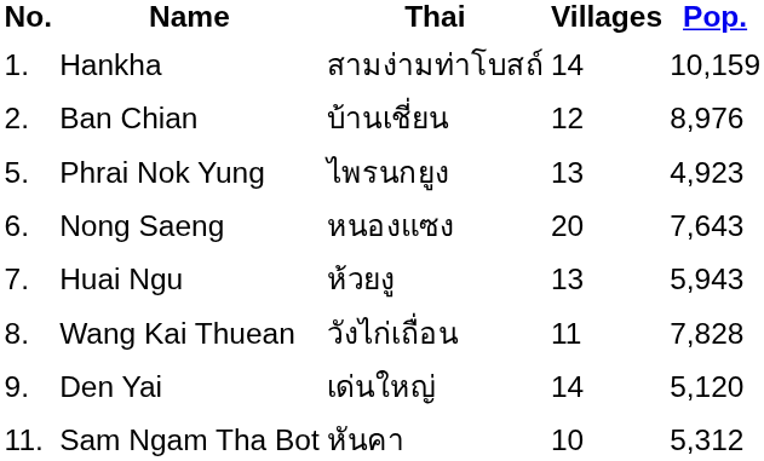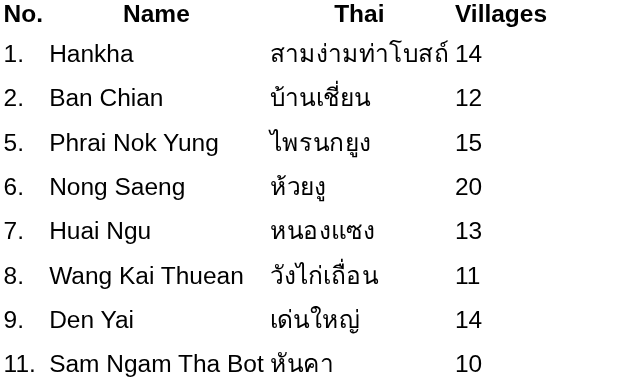- column: Pop. | 10,159 | 8,976 | 4,923 | 7,643 | 5,943 | 7,828 | 5,120 | 5,312
Phrai Nok Yung | Villages: 13 -> 15
Nong Saeng | Thai: หนองแซง -> ห้วยงู
Huai Ngu | Thai: ห้วยงู -> หนองแซง
